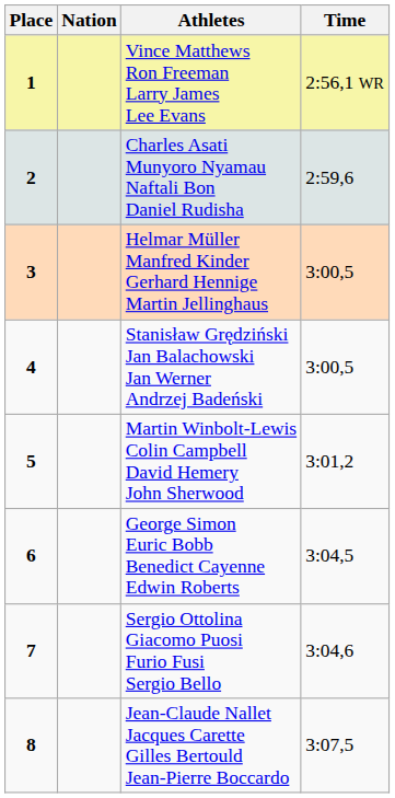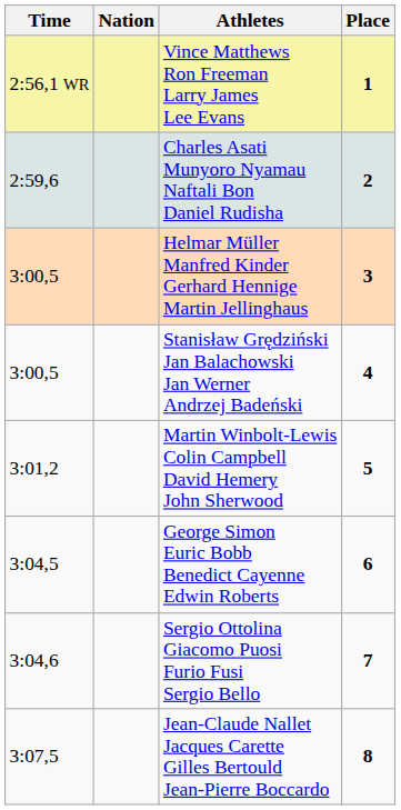columns swapped: Place <-> Time
